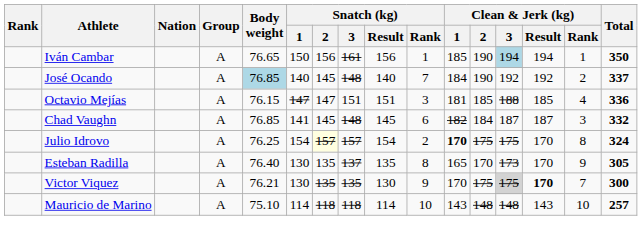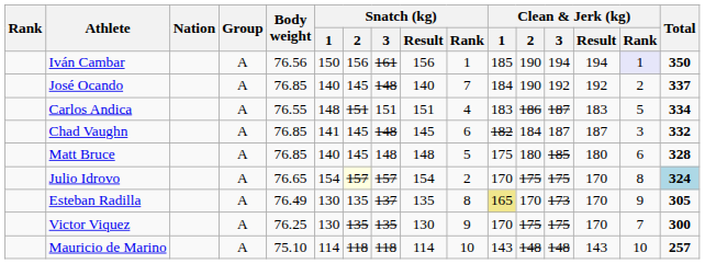Iván Cambar | Body weight: 76.65 -> 76.56
Iván Cambar | Clean & Jerk (kg) / 3: lightblue background -> no background
Iván Cambar | Clean & Jerk (kg) / Rank: no background -> lavender background
José Ocando | Body weight: lightblue background -> no background
- row: Octavio Mejías | A | 76.15 | 147 | 147 | 151 | 151 | 3 | 181 | 185 | 188 | 185 | 4 | 336
+ row: Carlos Andica | A | 76.55 | 148 | 151 | 151 | 151 | 4 | 183 | 186 | 187 | 183 | 5 | 334
+ row: Matt Bruce | A | 76.85 | 140 | 145 | 148 | 148 | 5 | 175 | 180 | 185 | 180 | 6 | 328
Julio Idrovo | Body weight: 76.25 -> 76.65
Julio Idrovo | Clean & Jerk (kg) / 1: bold -> normal
Julio Idrovo | Total: no background -> lightblue background
Esteban Radilla | Body weight: 76.40 -> 76.49
Esteban Radilla | Clean & Jerk (kg) / 1: no background -> khaki background
Victor Viquez | Body weight: 76.21 -> 76.25
Victor Viquez | Clean & Jerk (kg) / 3: lightgrey background -> no background
Victor Viquez | Clean & Jerk (kg) / Result: bold -> normal
